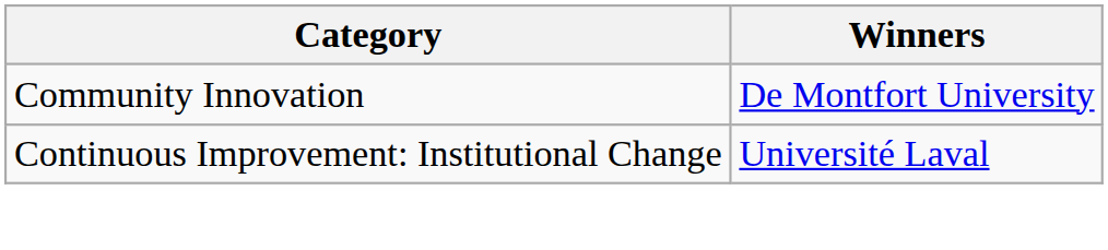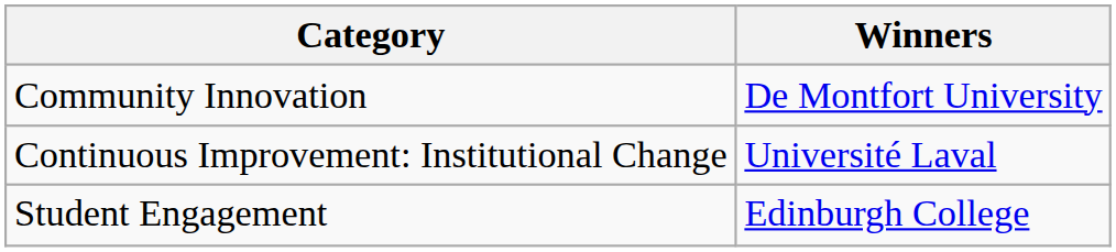+ row: Student Engagement | Edinburgh College
